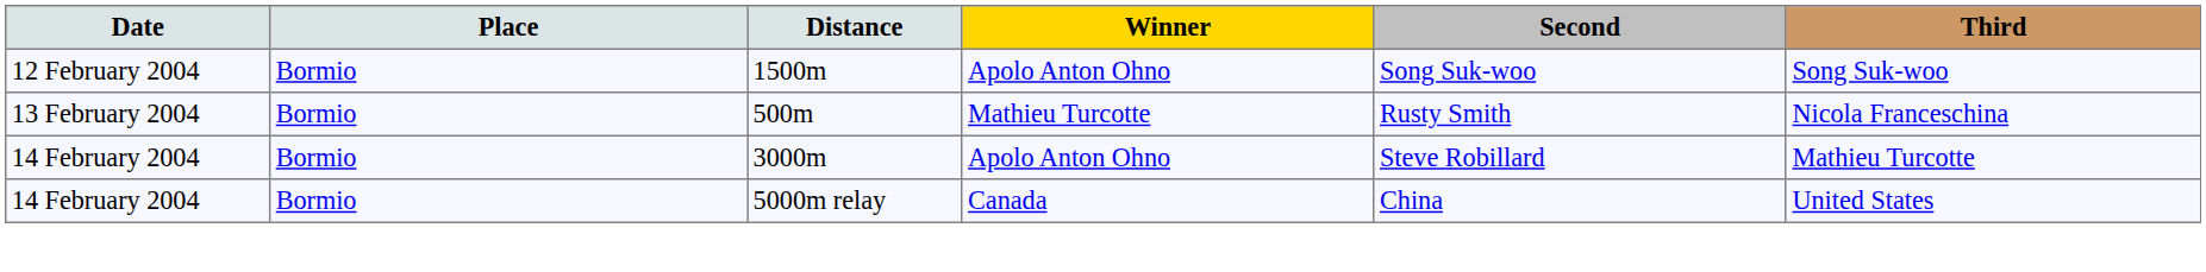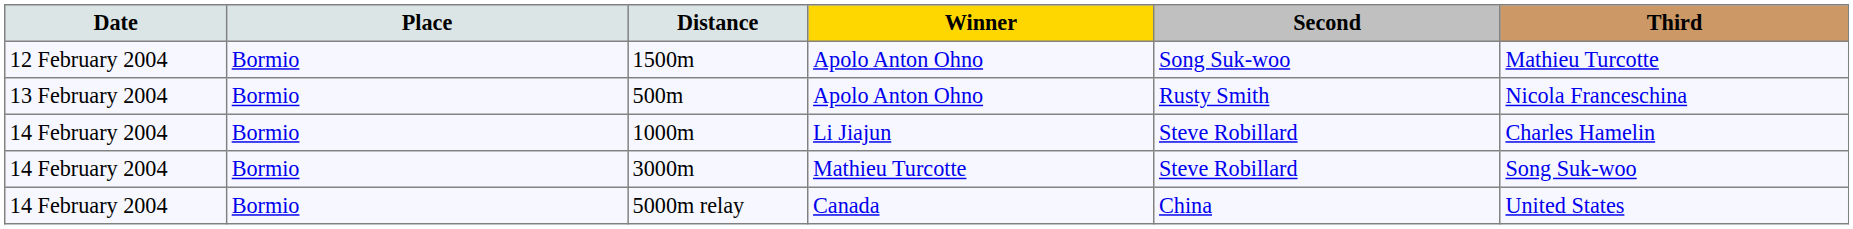1500m | Third: Song Suk-woo -> Mathieu Turcotte
500m | Winner: Mathieu Turcotte -> Apolo Anton Ohno
+ row: 14 February 2004 | Bormio | 1000m | Li Jiajun | Steve Robillard | Charles Hamelin
3000m | Winner: Apolo Anton Ohno -> Mathieu Turcotte
3000m | Third: Mathieu Turcotte -> Song Suk-woo
